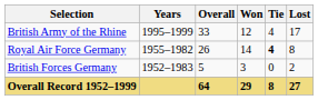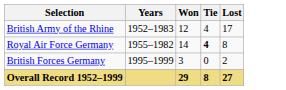- column: Overall | 33 | 26 | 5 | 64
British Army of the Rhine | Years: 1995–1999 -> 1952–1983
British Forces Germany | Years: 1952–1983 -> 1995–1999
